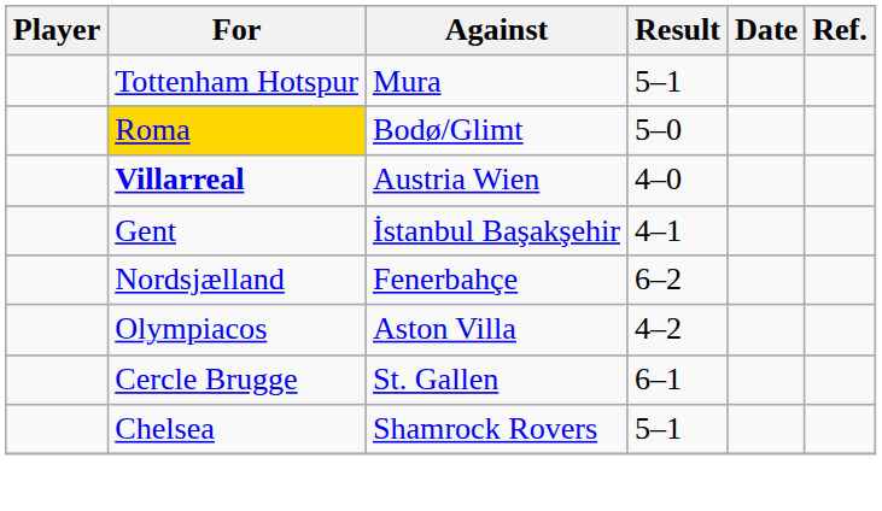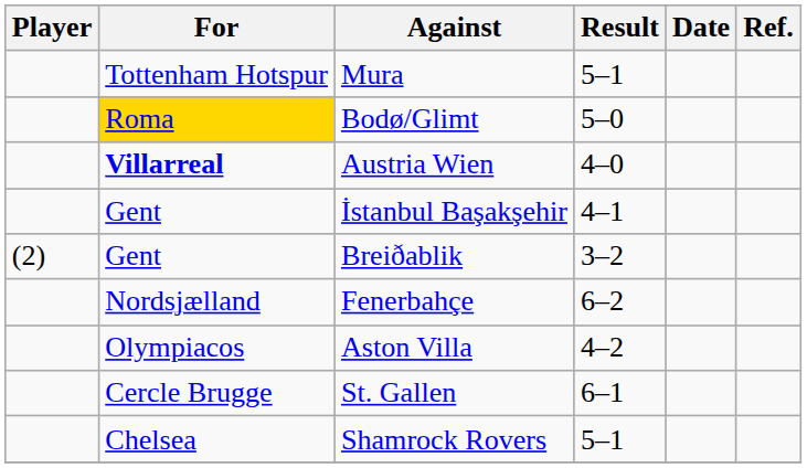+ row: (2) | Gent | Breiðablik | 3–2
